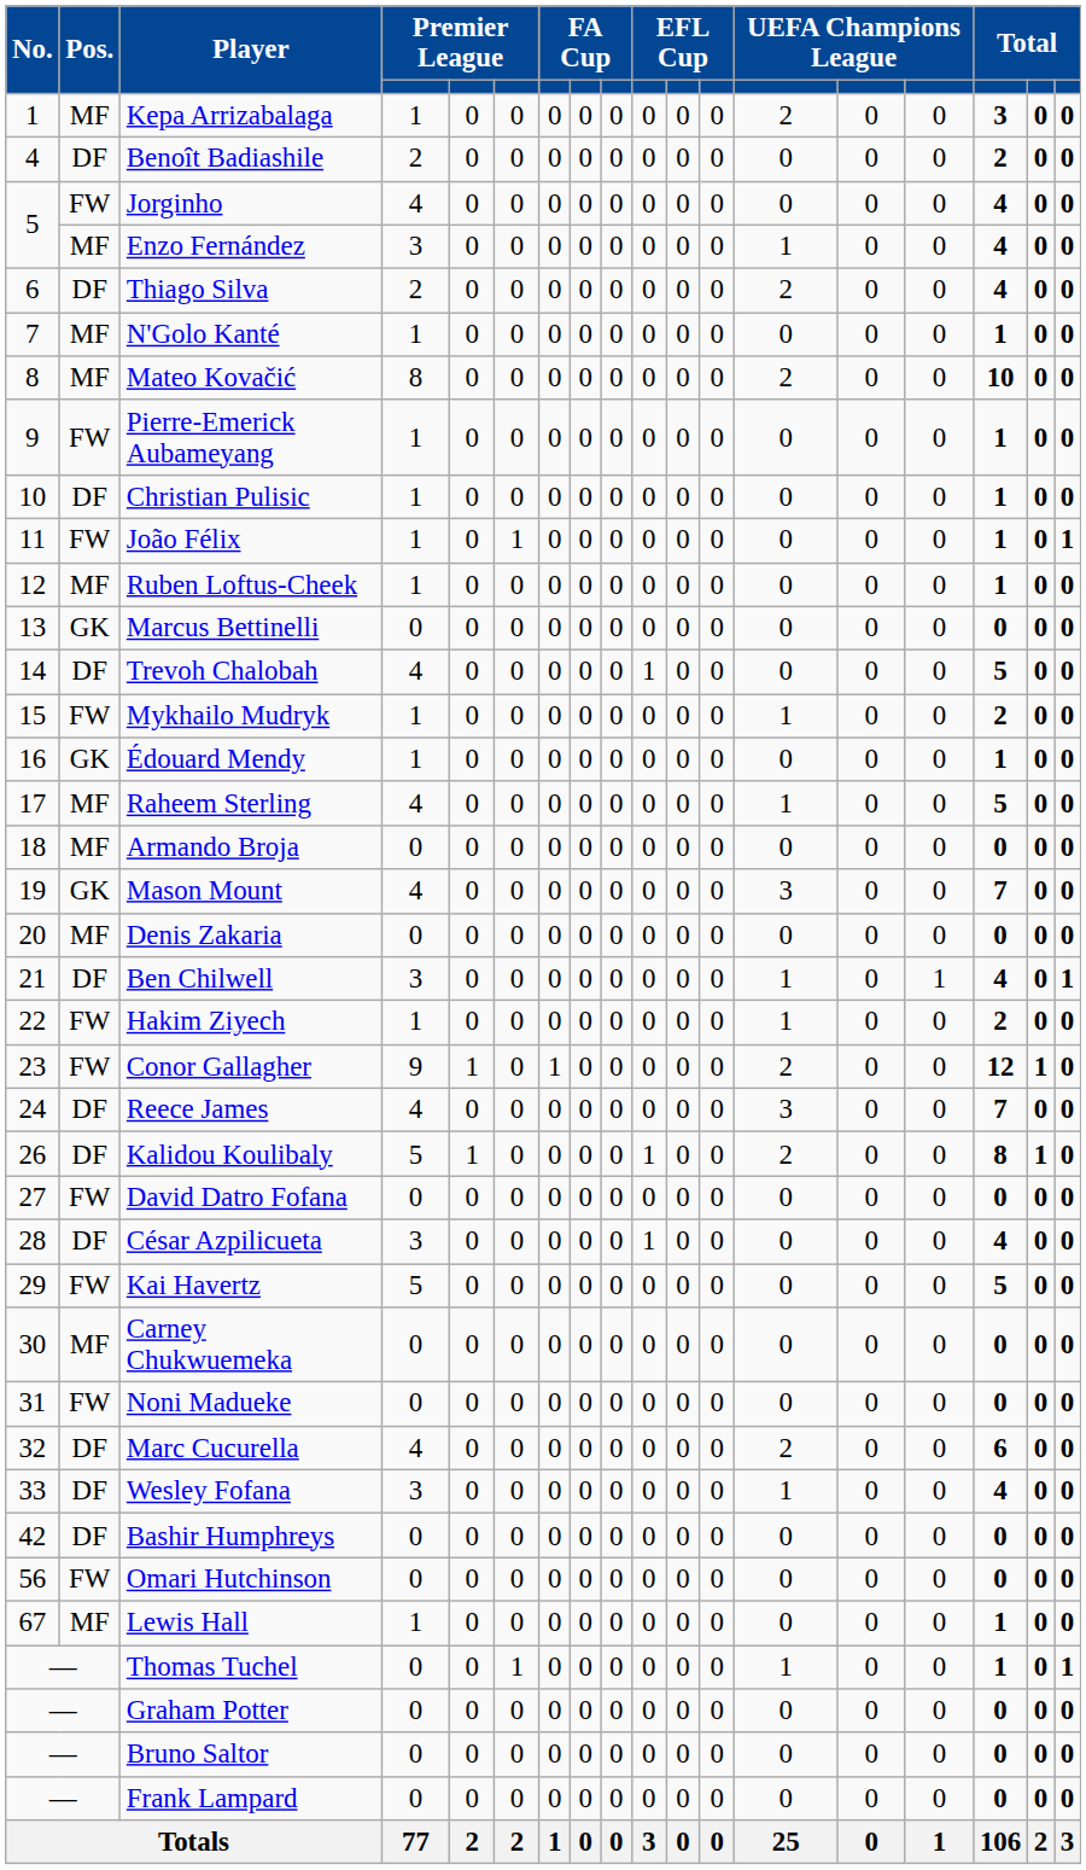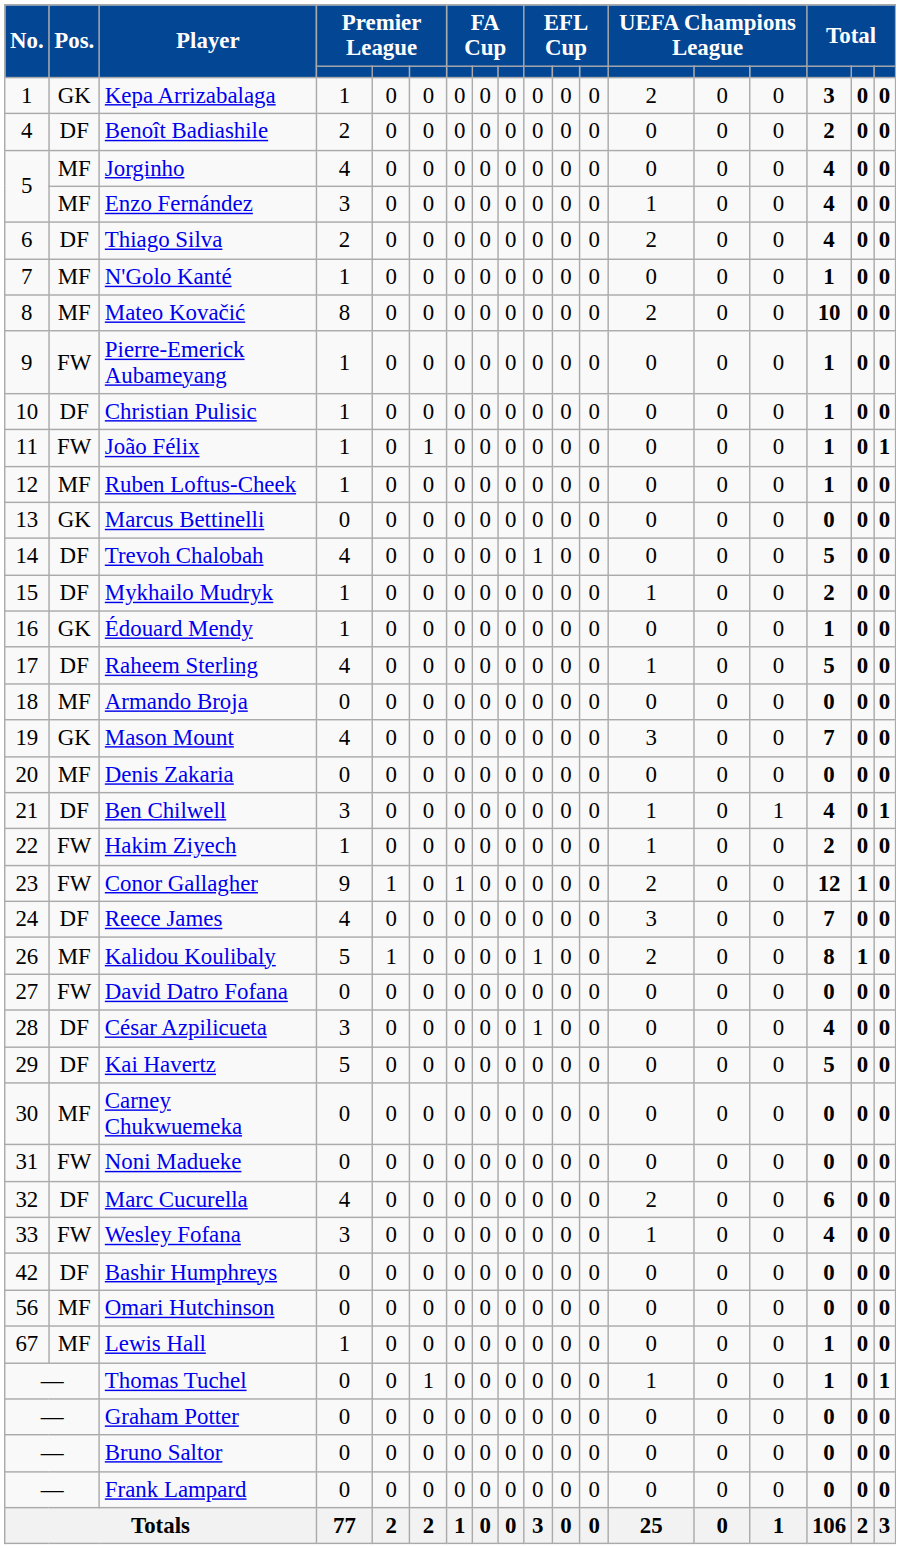Kepa Arrizabalaga | Pos.: MF -> GK
Jorginho | Pos.: FW -> MF
Mykhailo Mudryk | Pos.: FW -> DF
Raheem Sterling | Pos.: MF -> DF
Kalidou Koulibaly | Pos.: DF -> MF
Kai Havertz | Pos.: FW -> DF
Wesley Fofana | Pos.: DF -> FW
Omari Hutchinson | Pos.: FW -> MF
